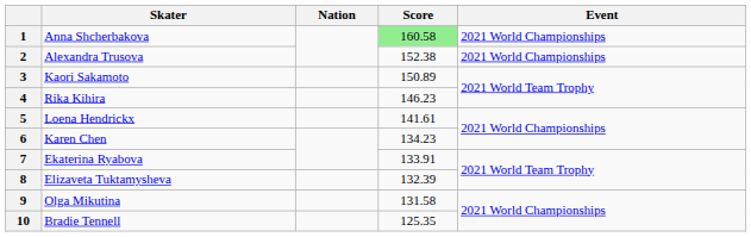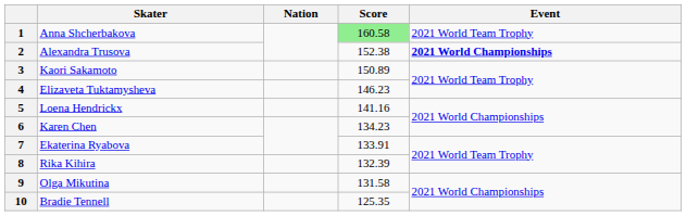1 | Event: 2021 World Championships -> 2021 World Team Trophy
2 | Event: normal -> bold
4 | Skater: Rika Kihira -> Elizaveta Tuktamysheva
5 | Score: 141.61 -> 141.16
8 | Skater: Elizaveta Tuktamysheva -> Rika Kihira
